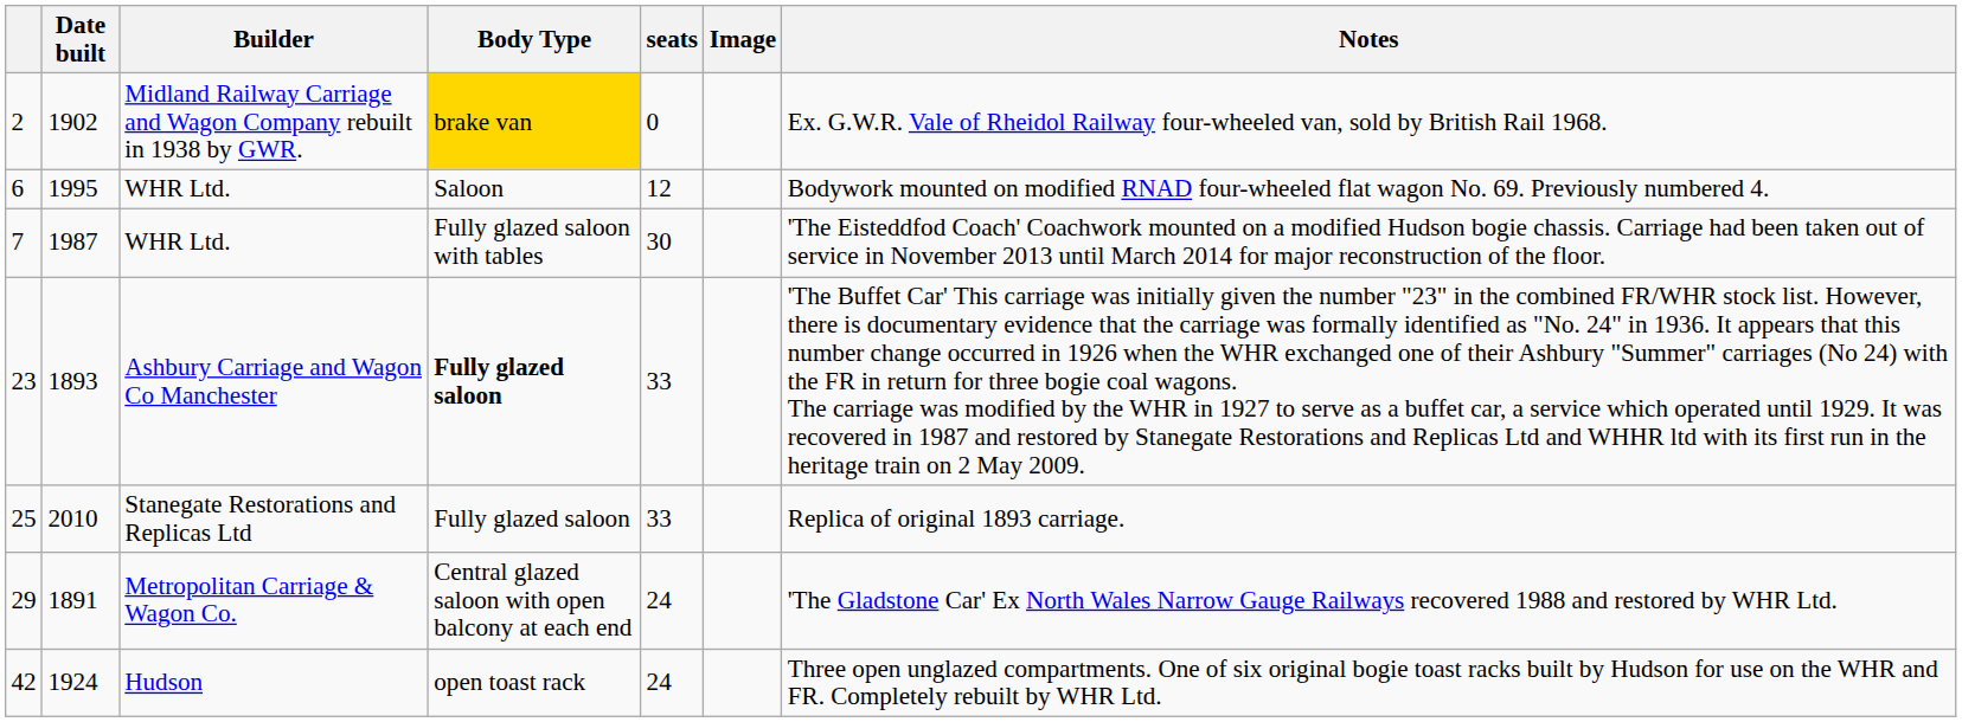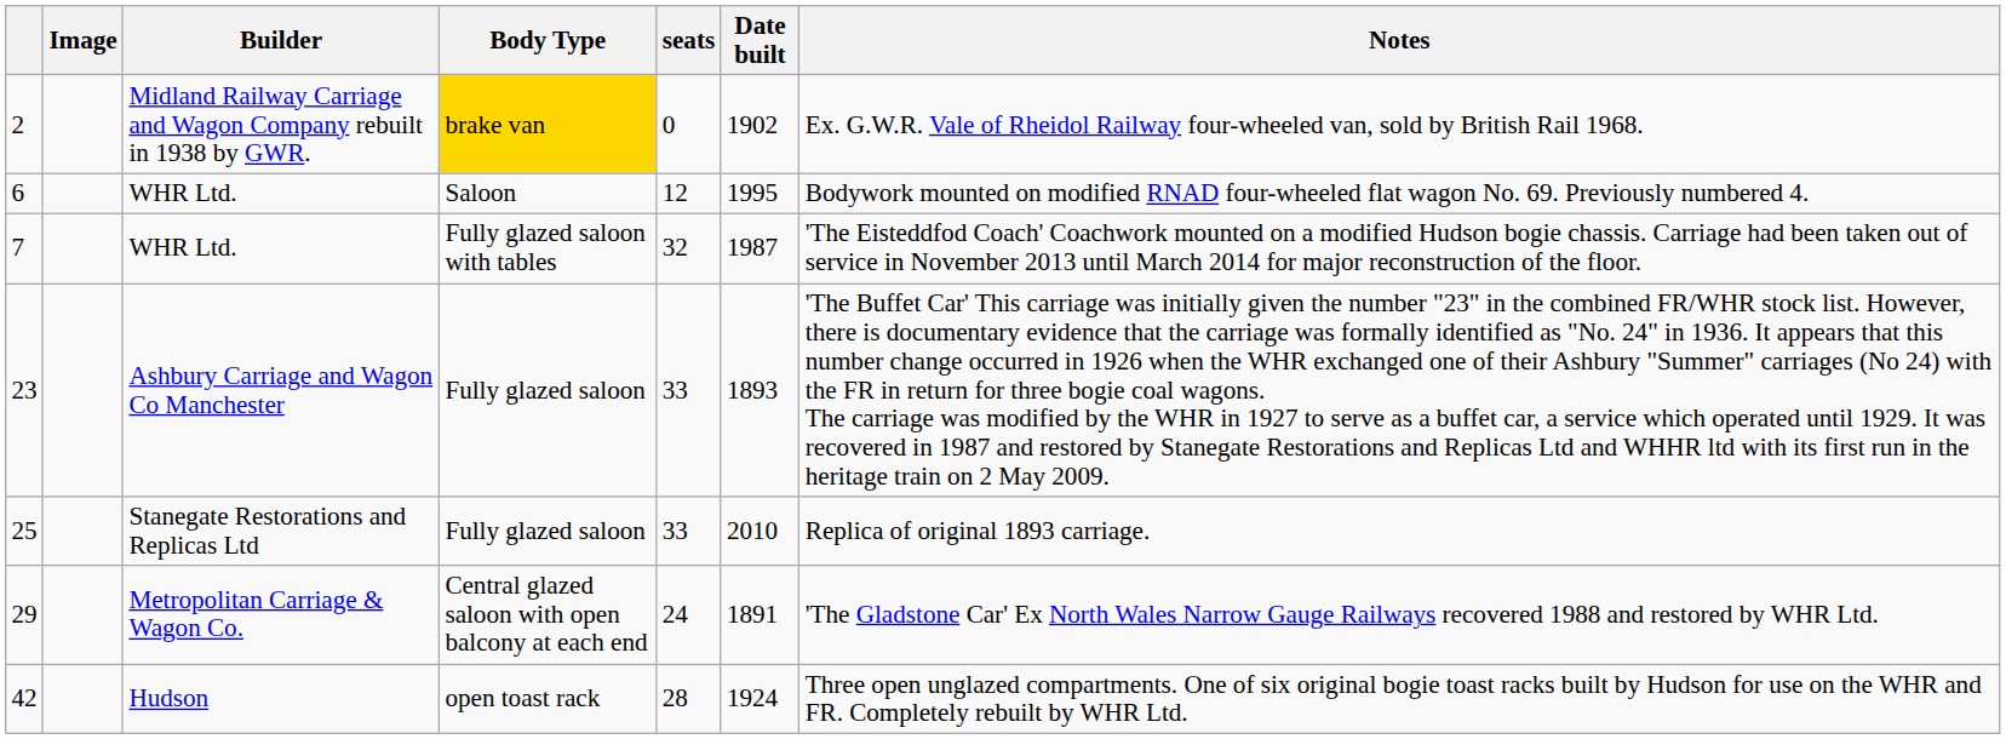columns swapped: Date built <-> Image
7 | seats: 30 -> 32
23 | Body Type: bold -> normal
42 | seats: 24 -> 28
